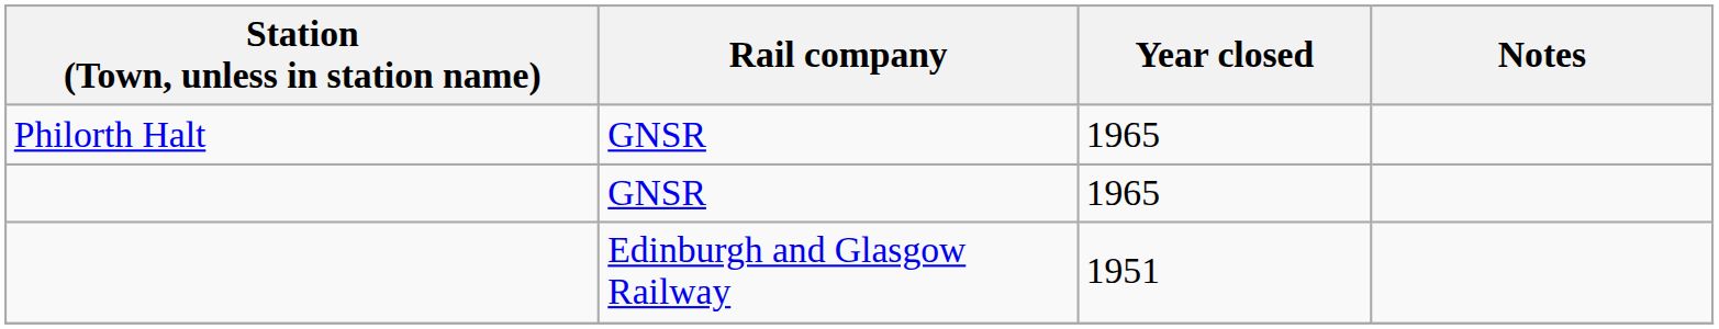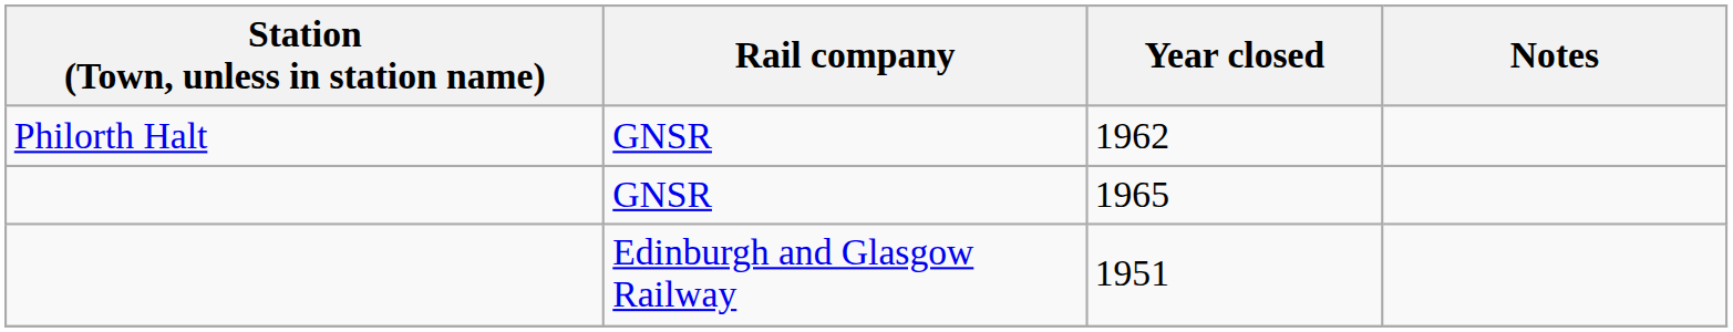Philorth Halt | Year closed: 1965 -> 1962
